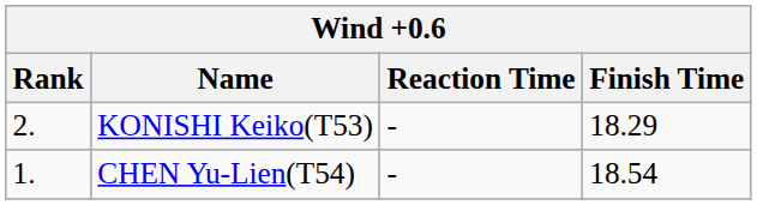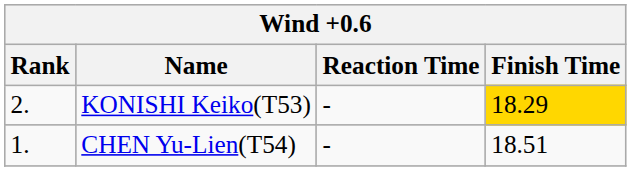KONISHI Keiko(T53) | Finish Time: no background -> gold background
CHEN Yu-Lien(T54) | Finish Time: 18.54 -> 18.51
